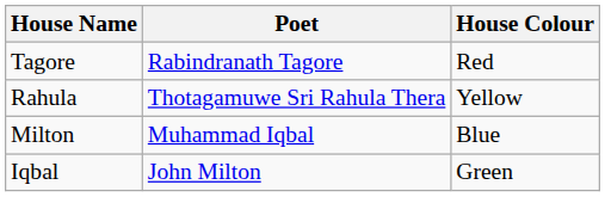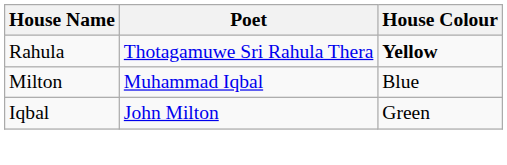- row: Tagore | Rabindranath Tagore | Red
Rahula | House Colour: normal -> bold
